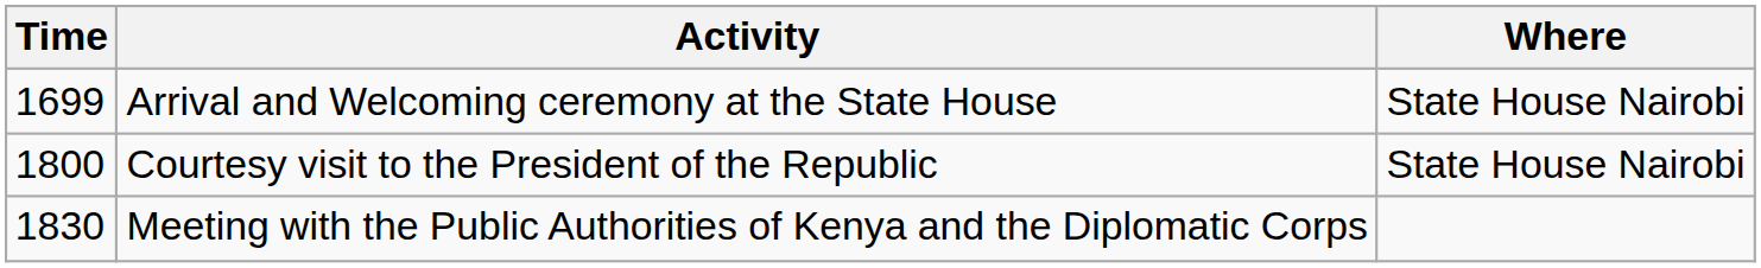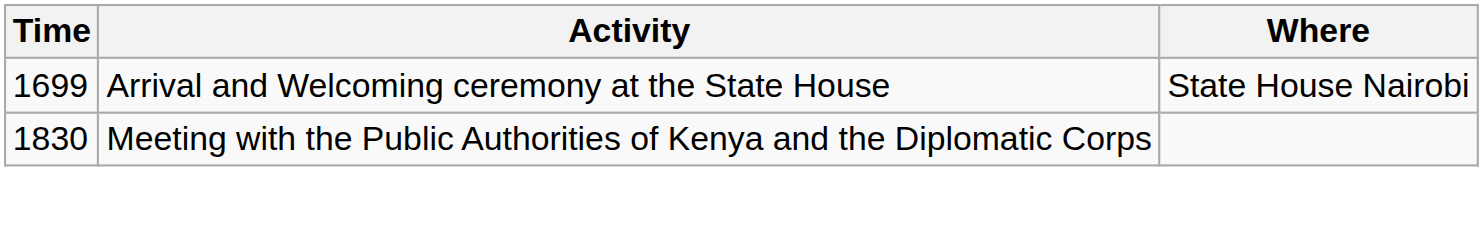- row: 1800 | Courtesy visit to the President of the Republic | State House Nairobi
